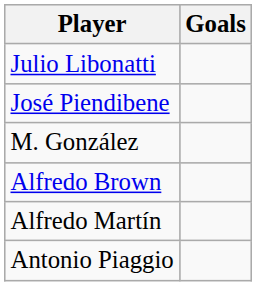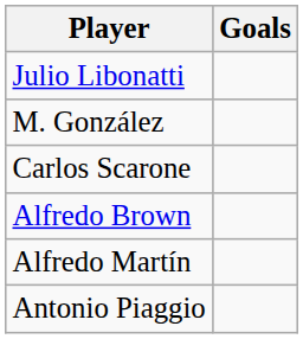- row: José Piendibene
+ row: Carlos Scarone
